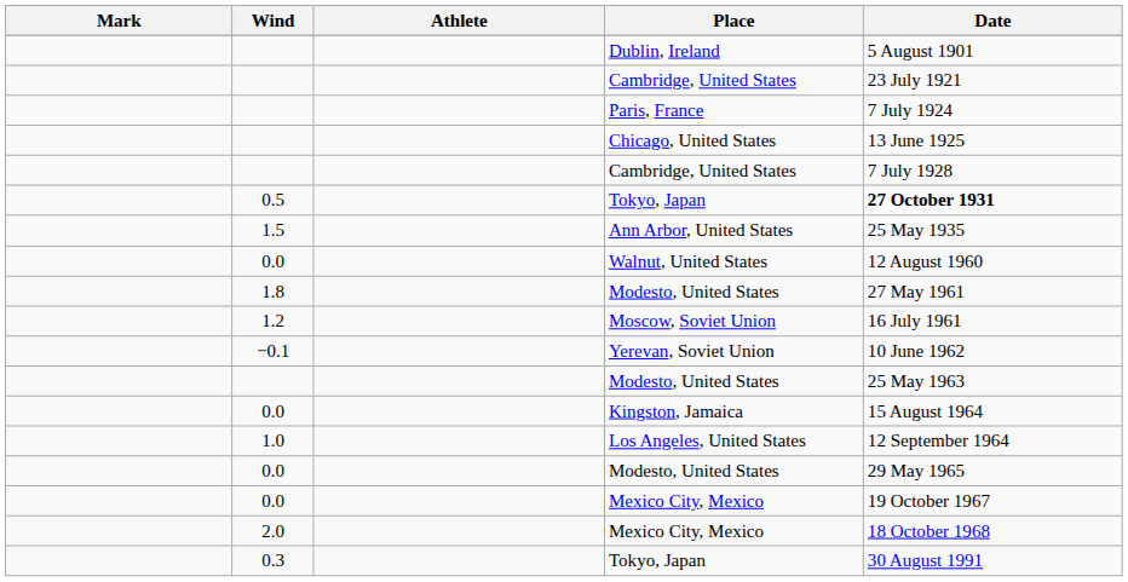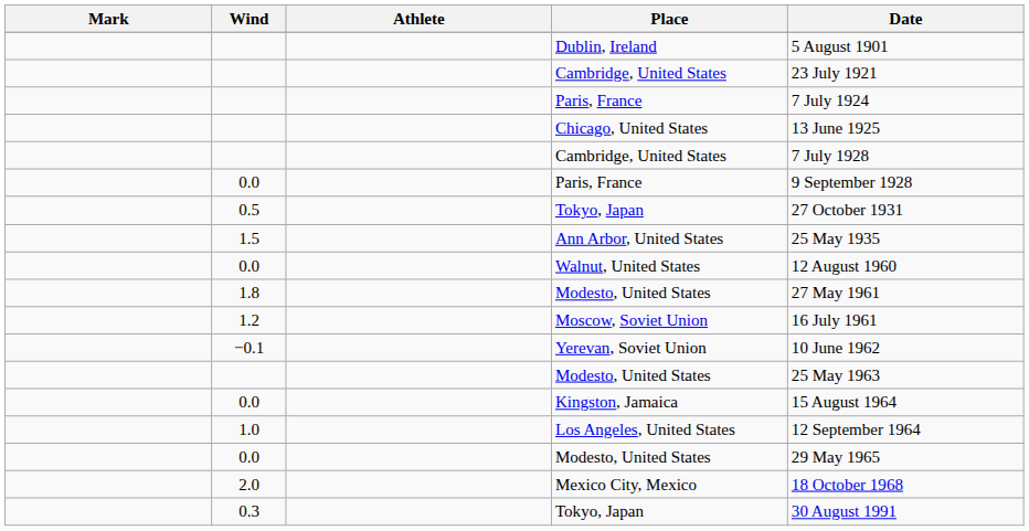+ row: 0.0 | Paris, France | 9 September 1928
0.5 / Tokyo, Japan | Date: bold -> normal
- row: 0.0 | Mexico City, Mexico | 19 October 1967
